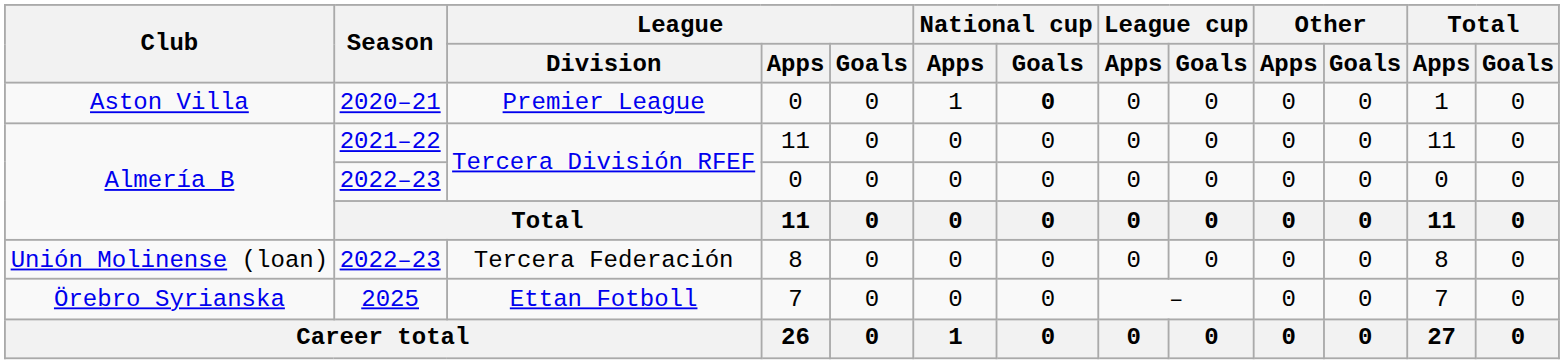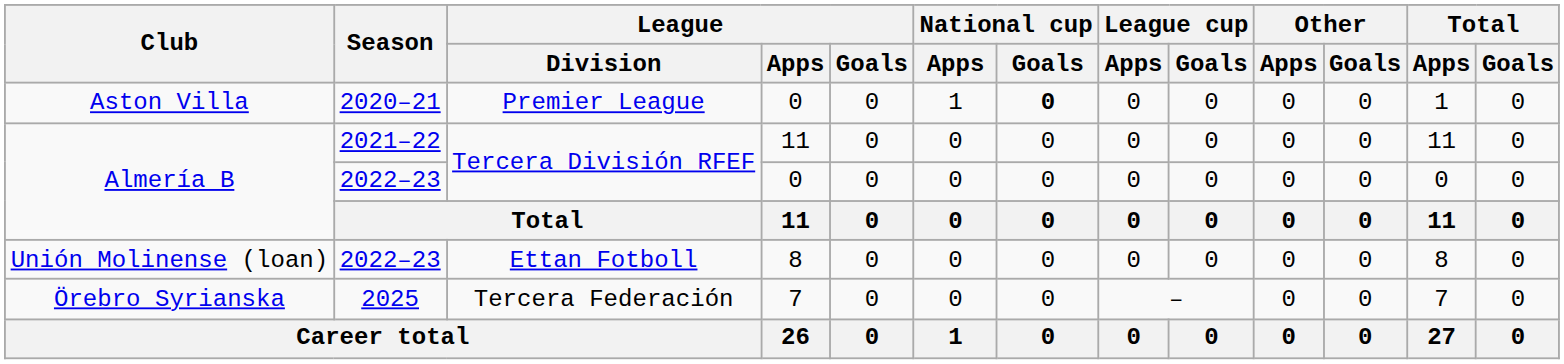Unión Molinense (loan) | League / Division: Tercera Federación -> Ettan Fotboll
Örebro Syrianska | League / Division: Ettan Fotboll -> Tercera Federación
